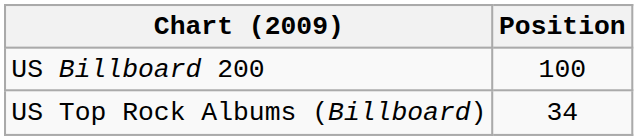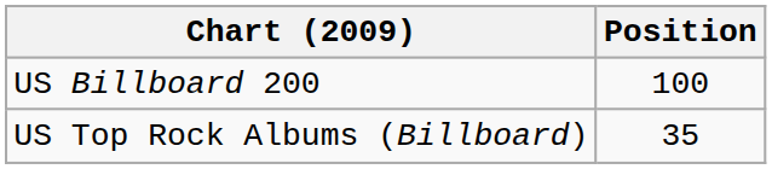US Top Rock Albums (Billboard) | Position: 34 -> 35
